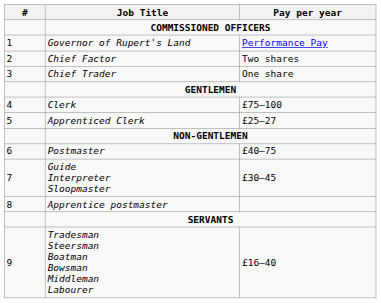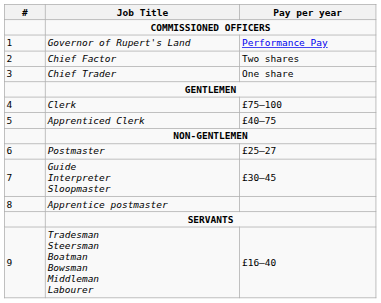Apprenticed Clerk | Pay per year: £25–27 -> £40–75
Postmaster | Pay per year: £40–75 -> £25–27
